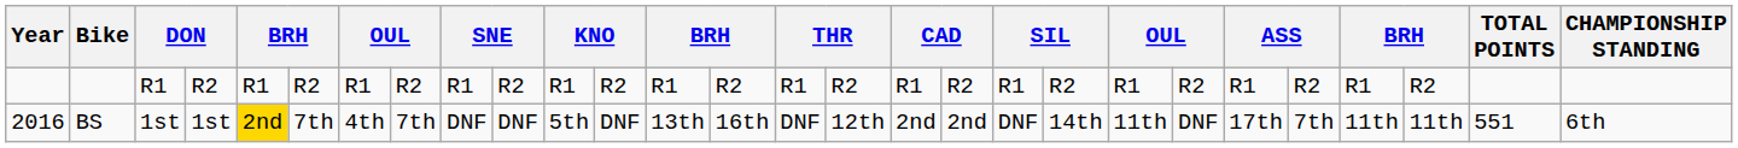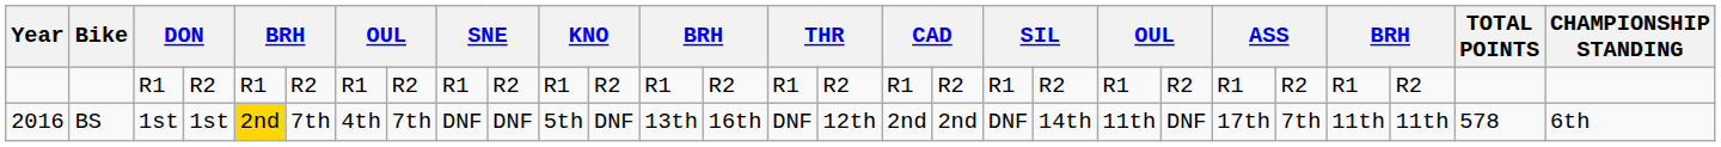BS | TOTAL POINTS: 551 -> 578
